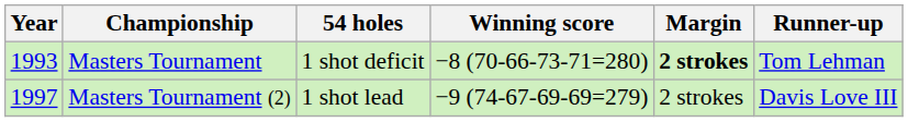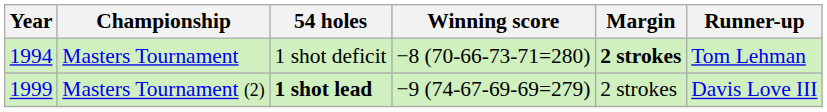Masters Tournament | Year: 1993 -> 1994
Masters Tournament (2) | Year: 1997 -> 1999
Masters Tournament (2) | 54 holes: normal -> bold
